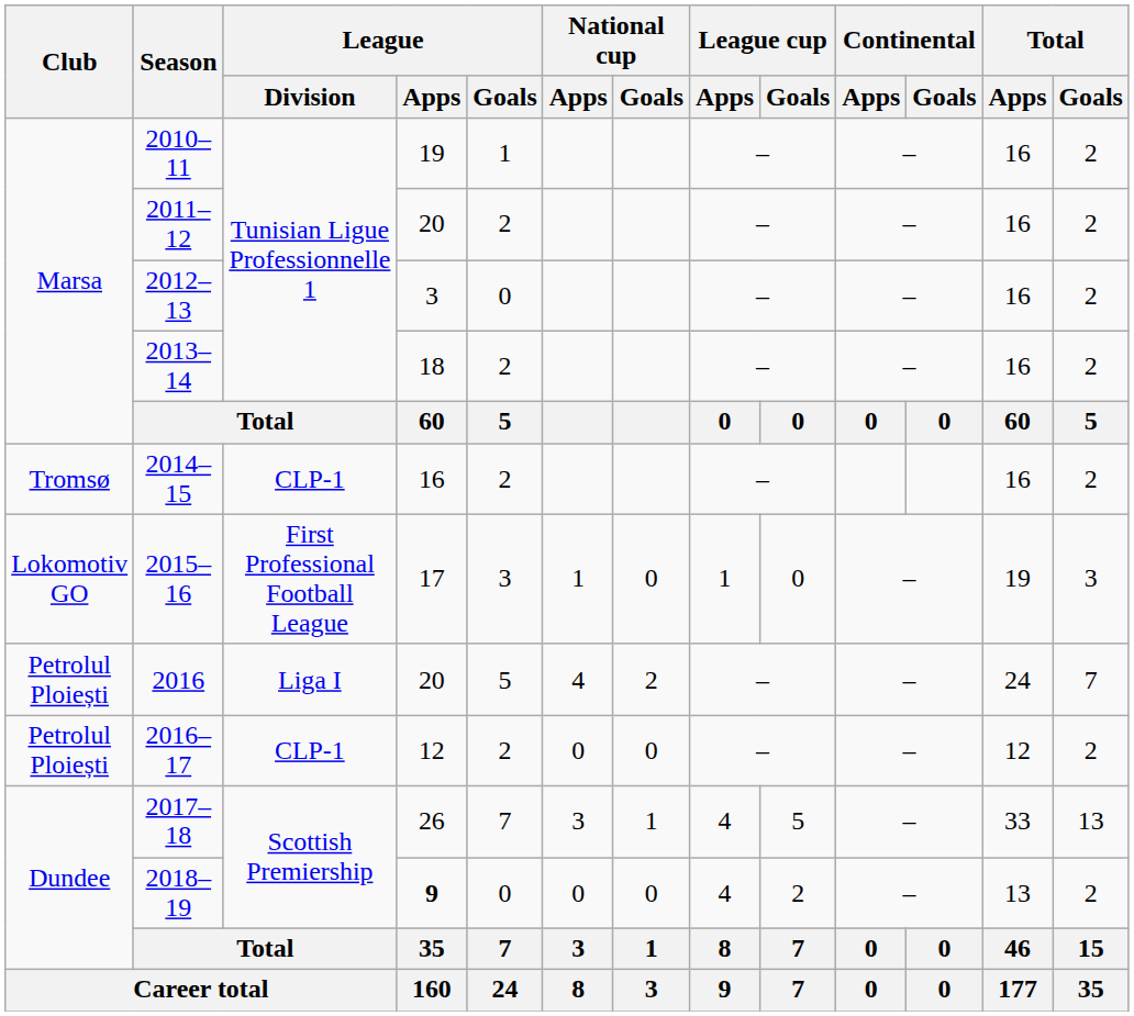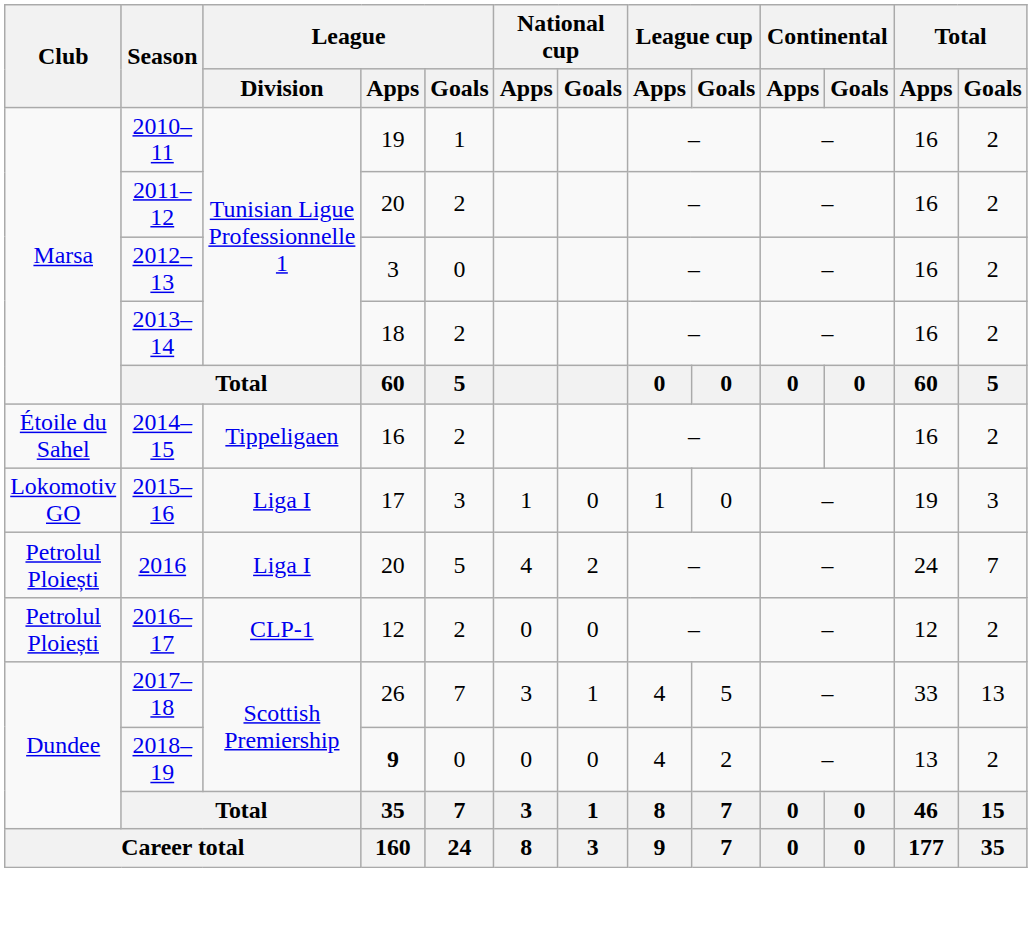2014–15 | Club: Tromsø -> Étoile du Sahel
2014–15 | League / Division: CLP-1 -> Tippeligaen
2015–16 | League / Division: First Professional Football League -> Liga I
